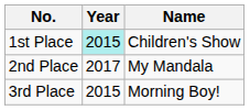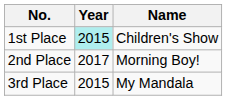2nd Place | Name: My Mandala -> Morning Boy!
3rd Place | Name: Morning Boy! -> My Mandala
